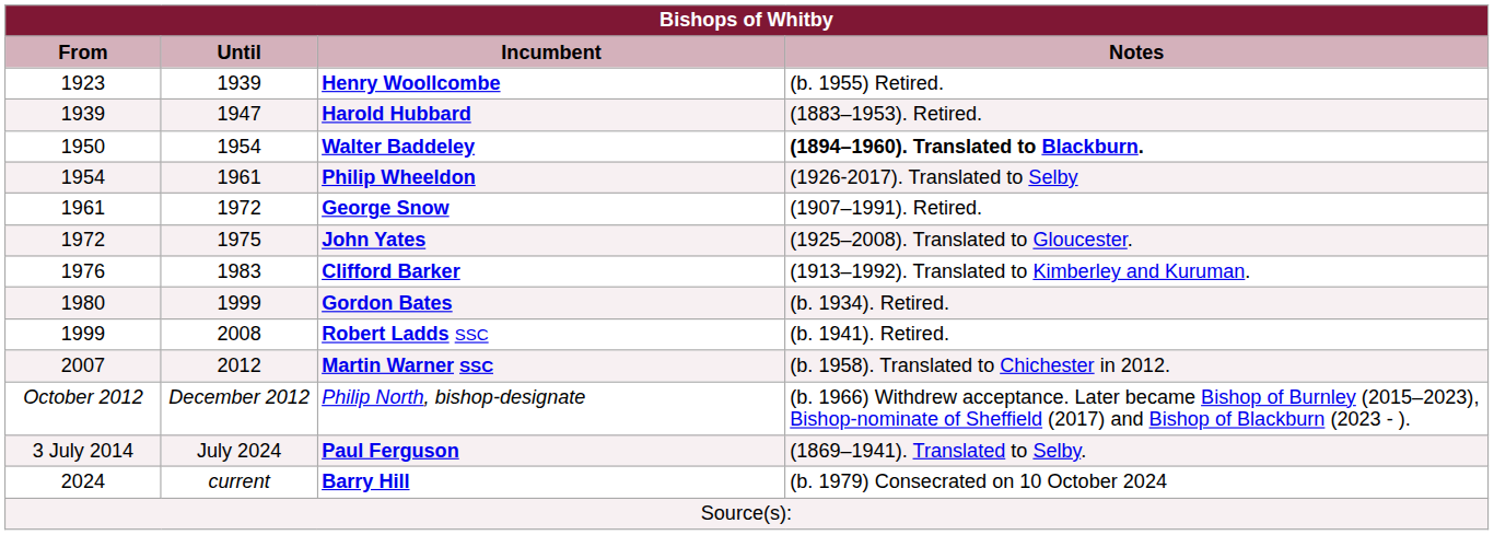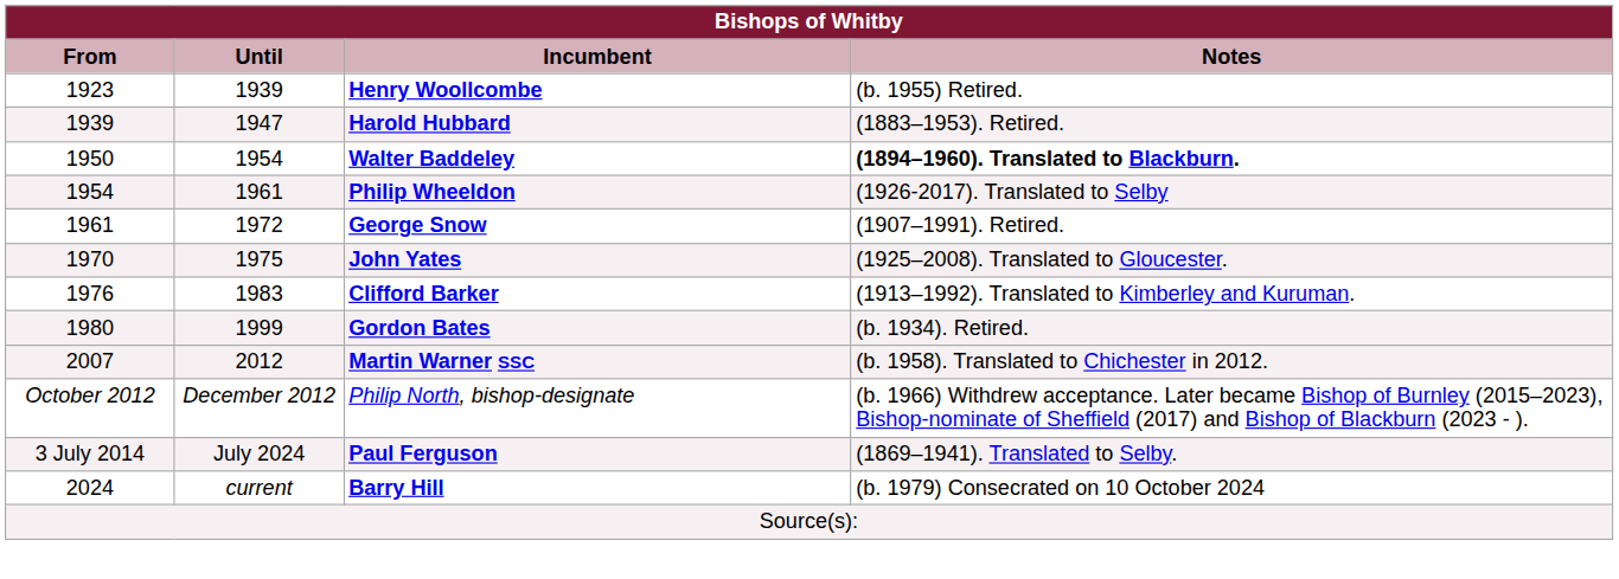John Yates | From: 1972 -> 1970
- row: 1999 | 2008 | Robert Ladds SSC | (b. 1941). Retired.
